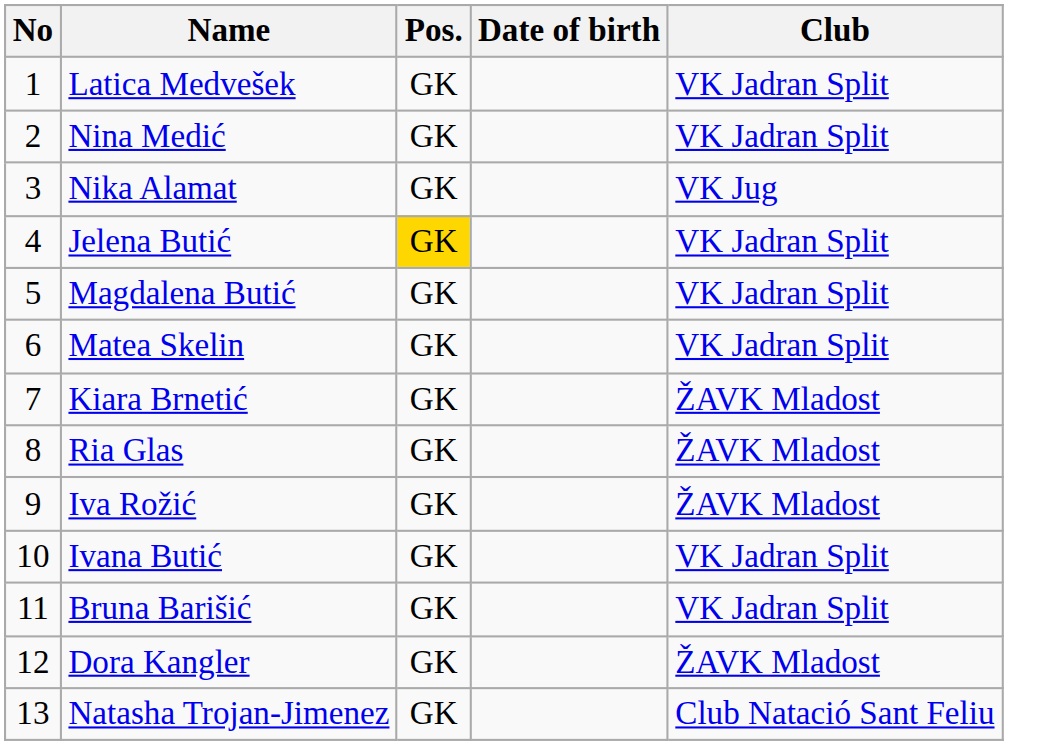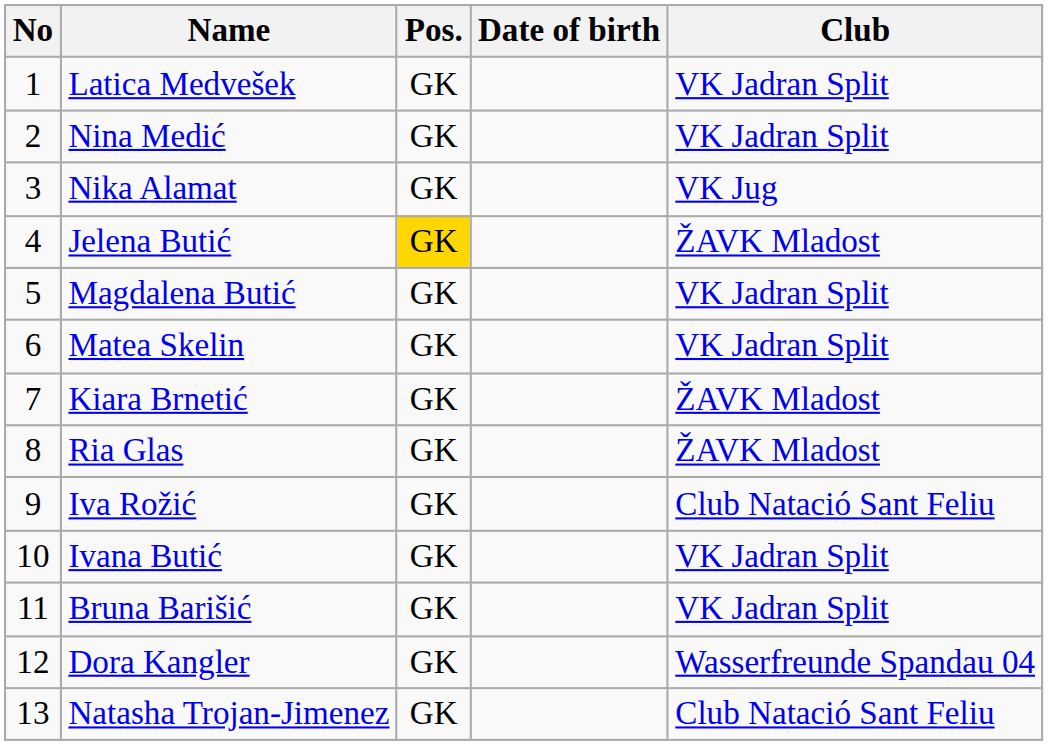Jelena Butić | Club: VK Jadran Split -> ŽAVK Mladost
Iva Rožić | Club: ŽAVK Mladost -> Club Natació Sant Feliu
Dora Kangler | Club: ŽAVK Mladost -> Wasserfreunde Spandau 04
